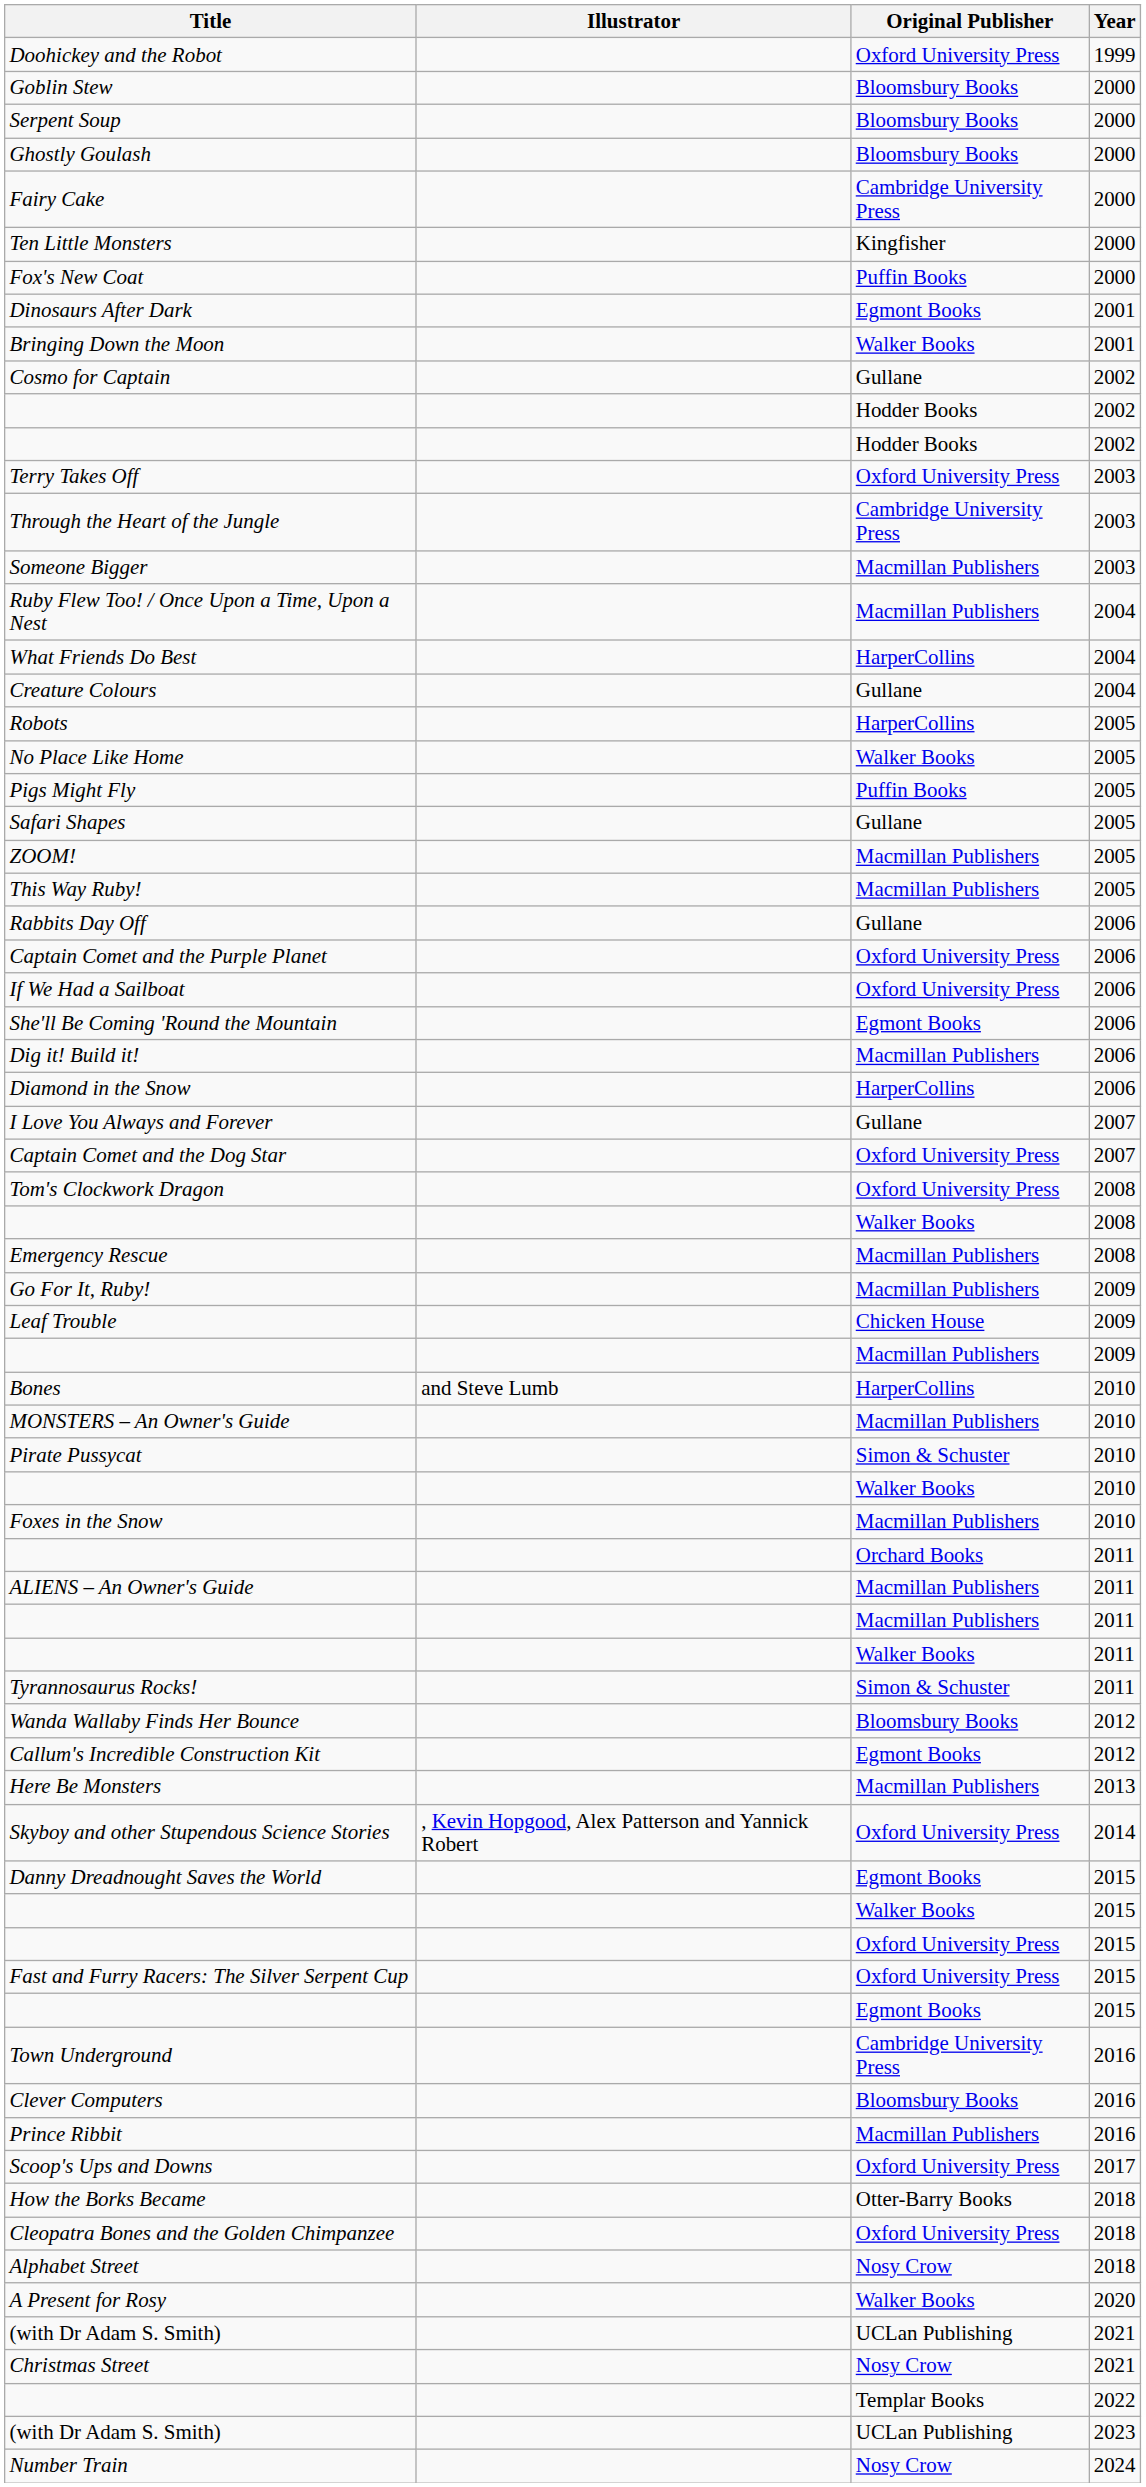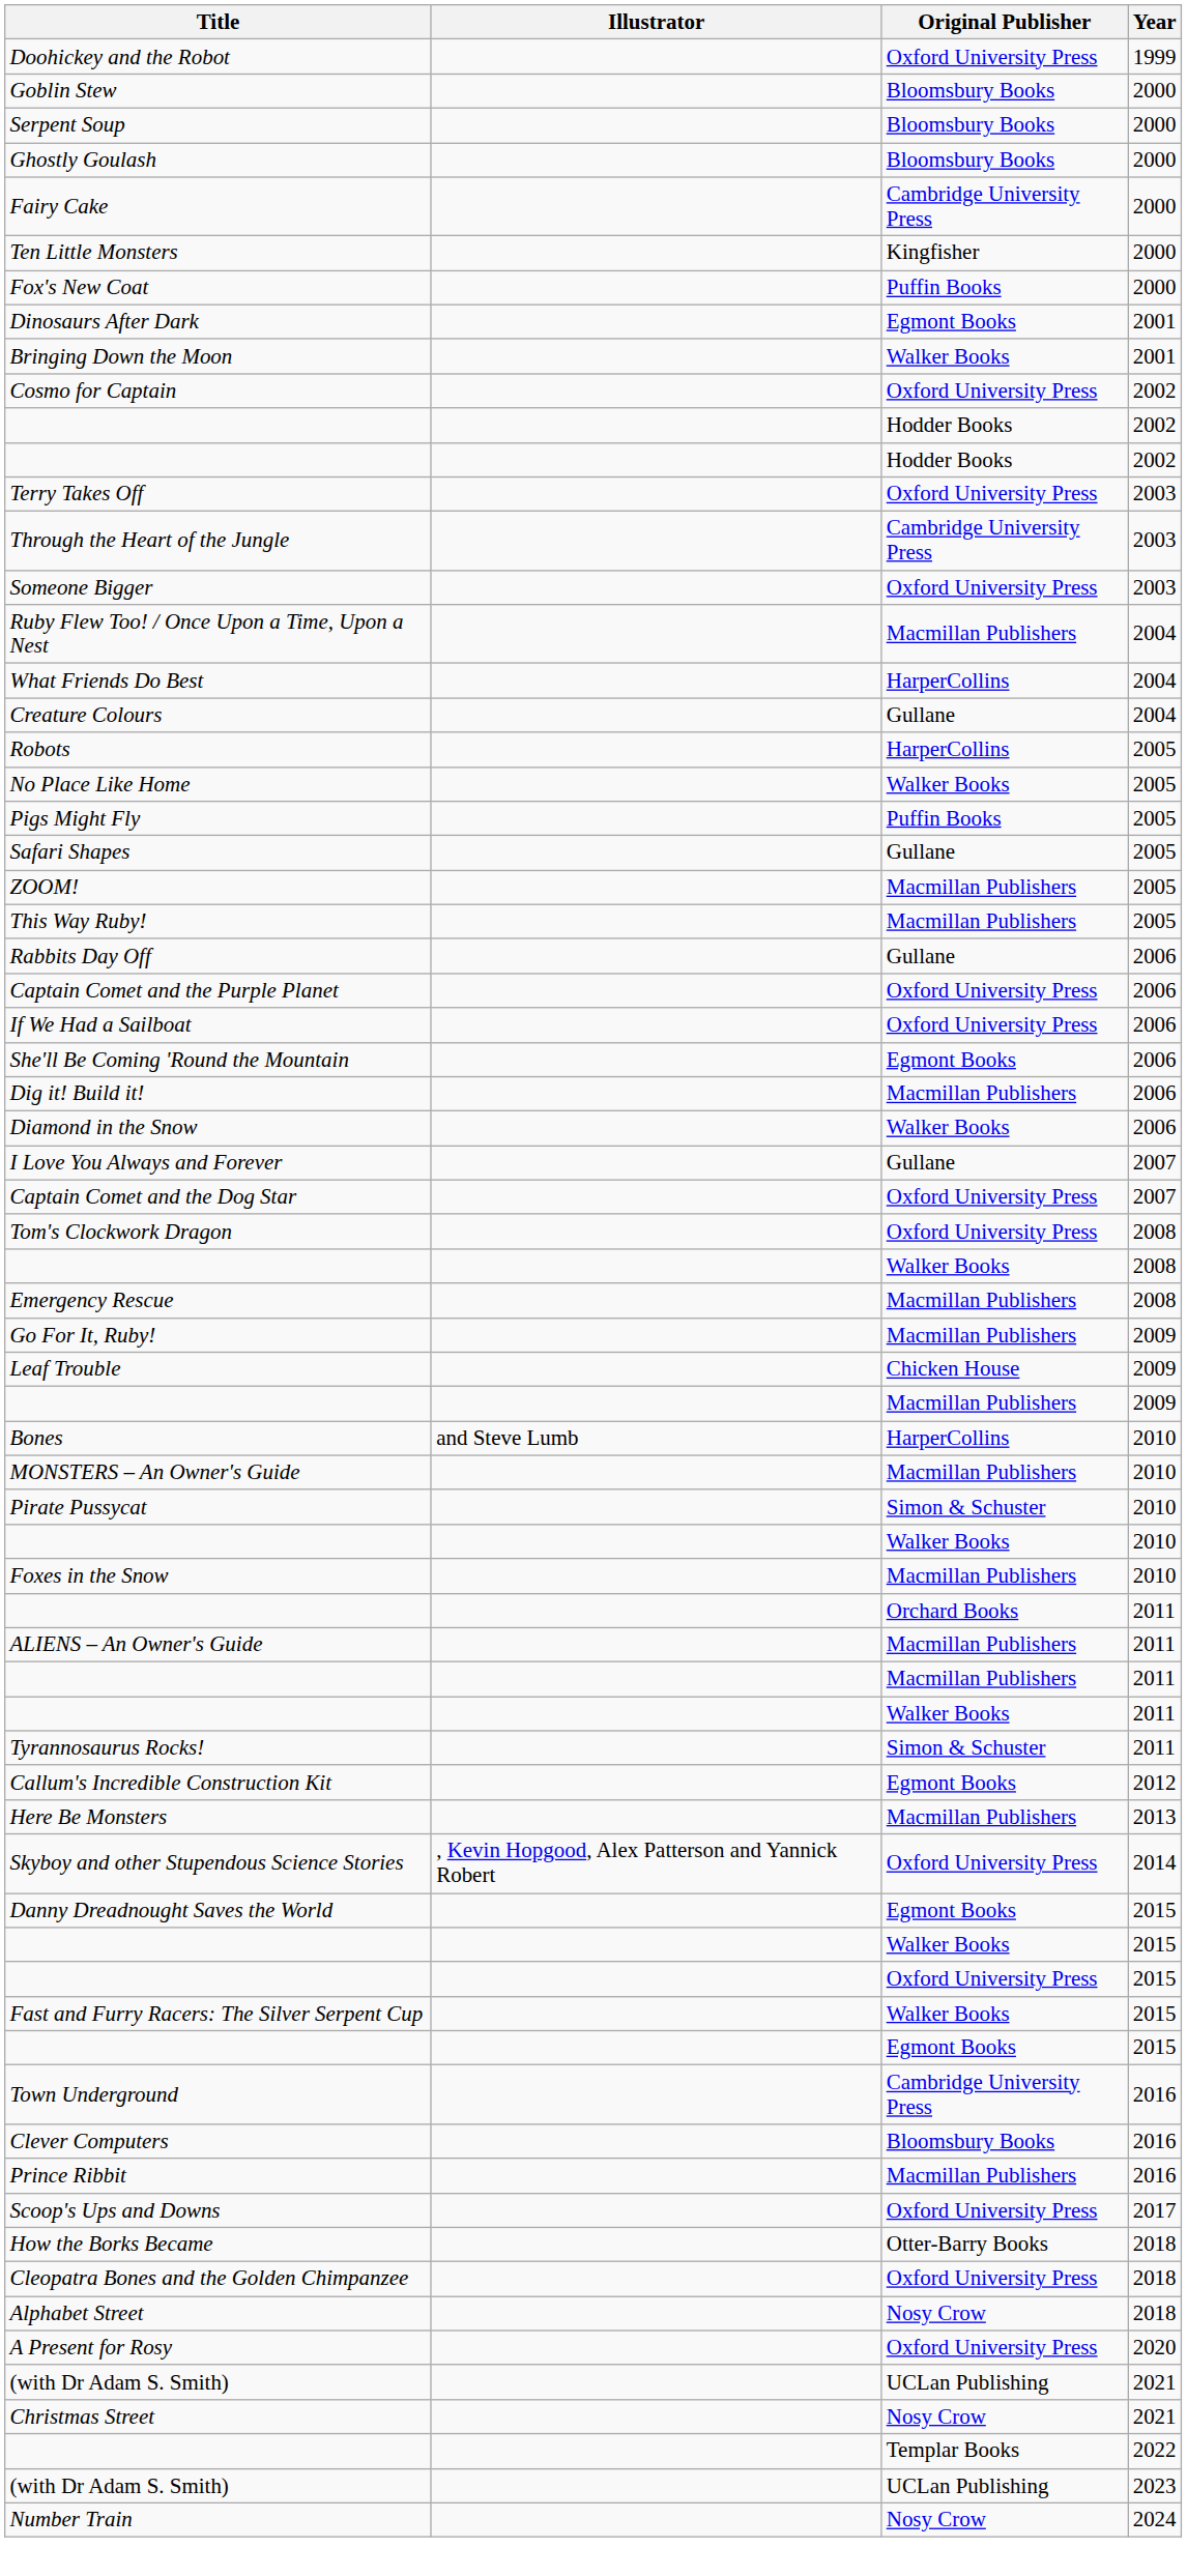Cosmo for Captain | Original Publisher: Gullane -> Oxford University Press
Someone Bigger | Original Publisher: Macmillan Publishers -> Oxford University Press
Diamond in the Snow | Original Publisher: HarperCollins -> Walker Books
- row: Wanda Wallaby Finds Her Bounce | Bloomsbury Books | 2012
Fast and Furry Racers: The Silver Serpent Cup | Original Publisher: Oxford University Press -> Walker Books
A Present for Rosy | Original Publisher: Walker Books -> Oxford University Press
